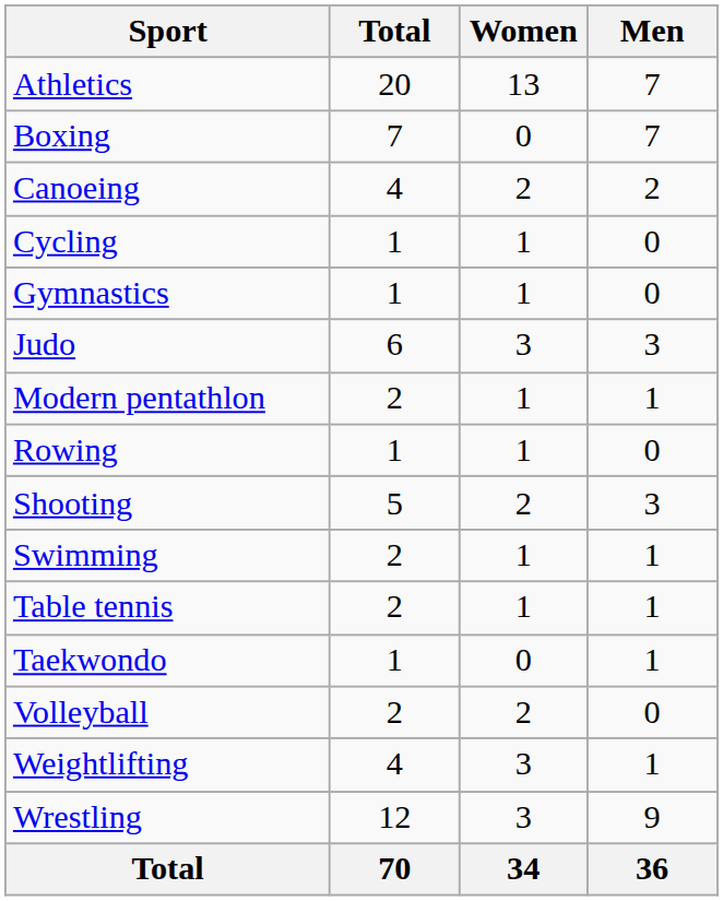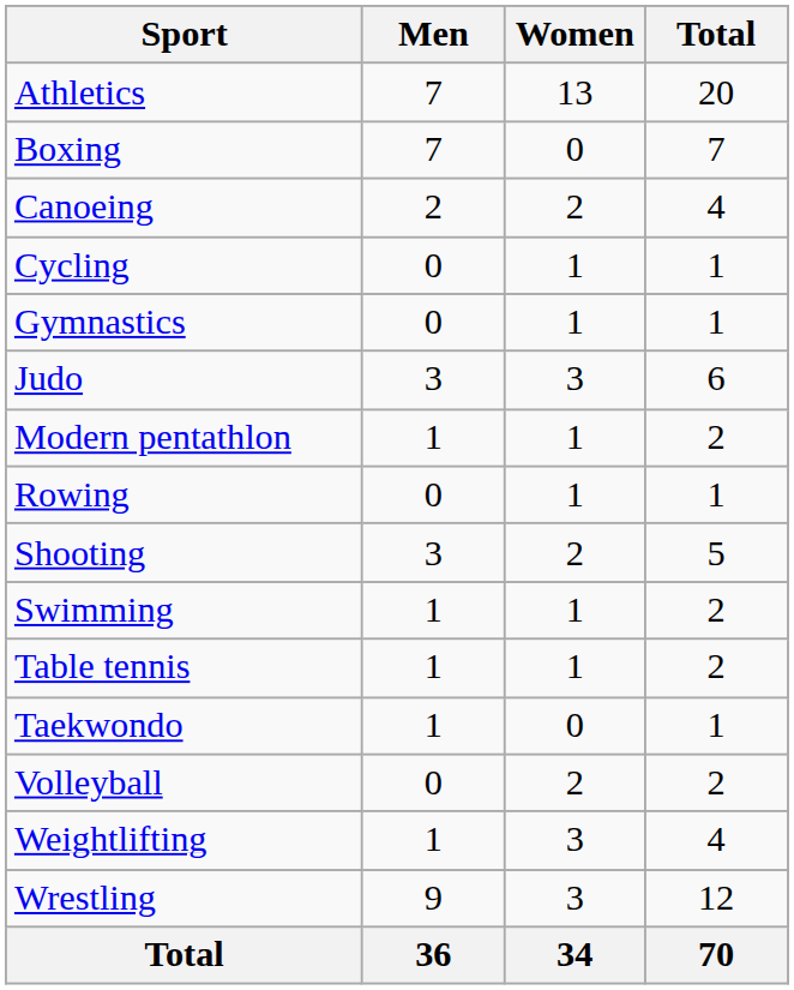columns swapped: Men <-> Total
